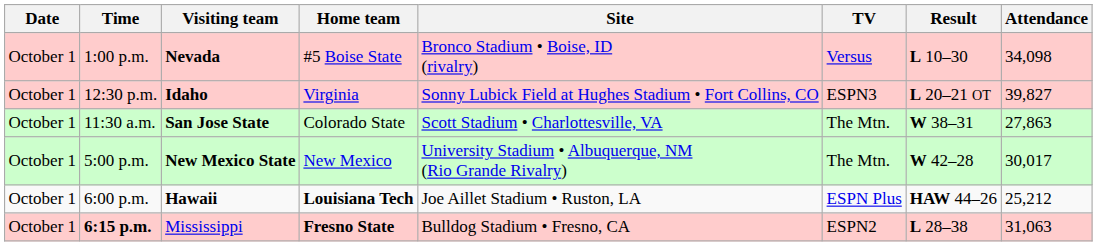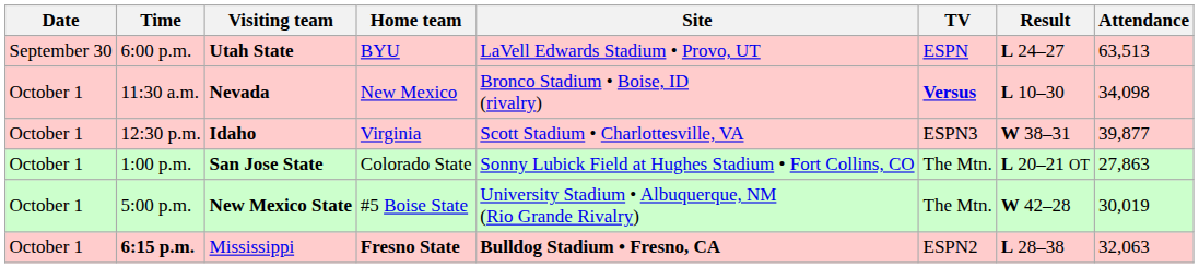+ row: September 30 | 6:00 p.m. | Utah State | BYU | LaVell Edwards Stadium • Provo, UT | ESPN | L 24–27 | 63,513
Nevada | Time: 1:00 p.m. -> 11:30 a.m.
Nevada | Home team: #5 Boise State -> New Mexico
Nevada | TV: normal -> bold
Idaho | Site: Sonny Lubick Field at Hughes Stadium • Fort Collins, CO -> Scott Stadium • Charlottesville, VA
Idaho | Result: L 20–21 OT -> W 38–31
Idaho | Attendance: 39,827 -> 39,877
San Jose State | Time: 11:30 a.m. -> 1:00 p.m.
San Jose State | Site: Scott Stadium • Charlottesville, VA -> Sonny Lubick Field at Hughes Stadium • Fort Collins, CO
San Jose State | Result: W 38–31 -> L 20–21 OT
New Mexico State | Home team: New Mexico -> #5 Boise State
New Mexico State | Attendance: 30,017 -> 30,019
- row: October 1 | 6:00 p.m. | Hawaii | Louisiana Tech | Joe Aillet Stadium • Ruston, LA | ESPN Plus | HAW 44–26 | 25,212
Mississippi | Site: normal -> bold
Mississippi | Attendance: 31,063 -> 32,063
